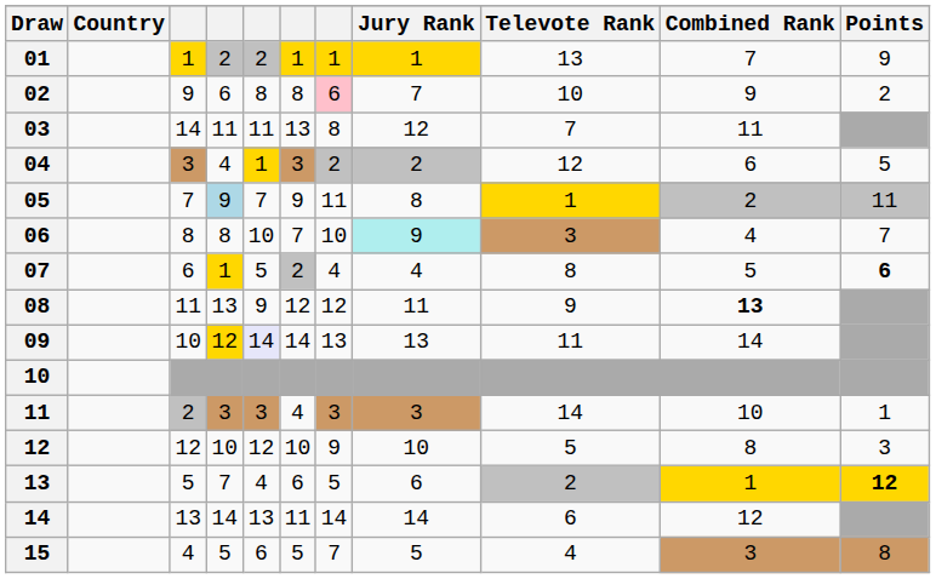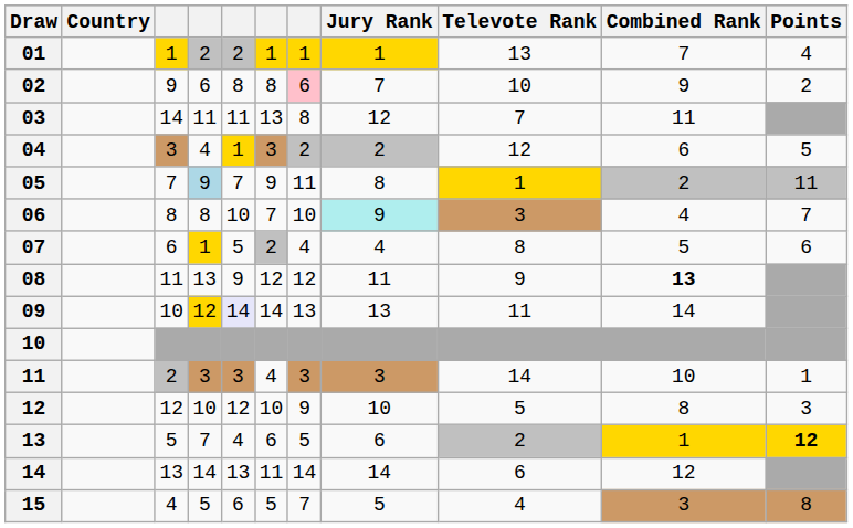01 | Points: 9 -> 4
07 | Points: bold -> normal
